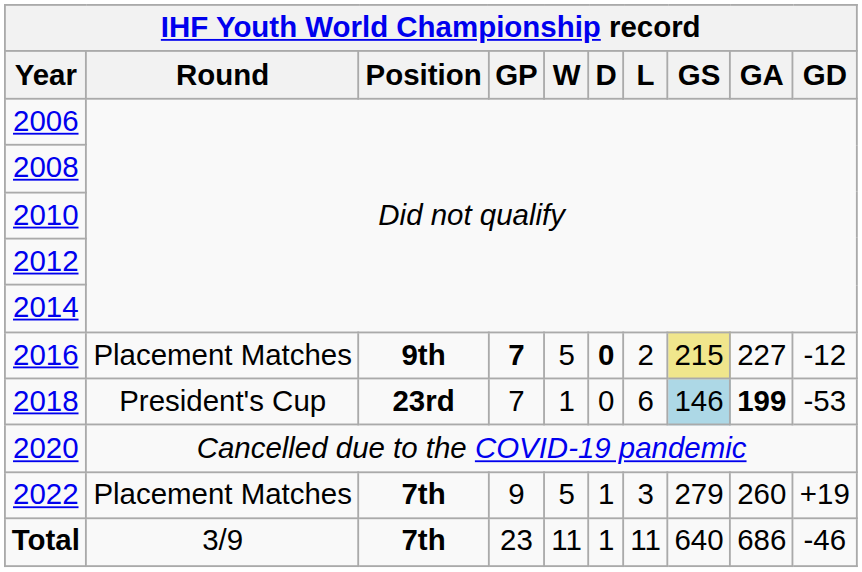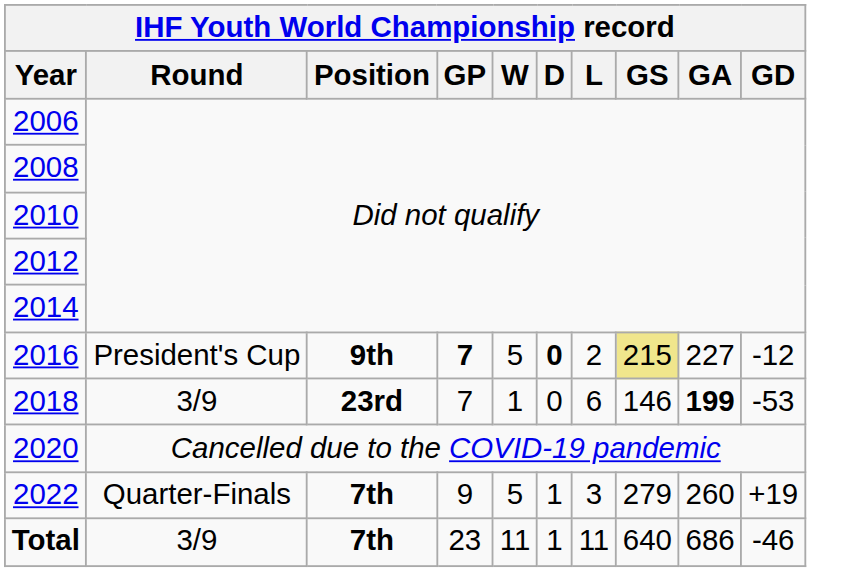2016 | Round: Placement Matches -> President's Cup
2018 | Round: President's Cup -> 3/9
2018 | GS: lightblue background -> no background
2022 | Round: Placement Matches -> Quarter-Finals
